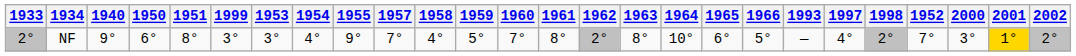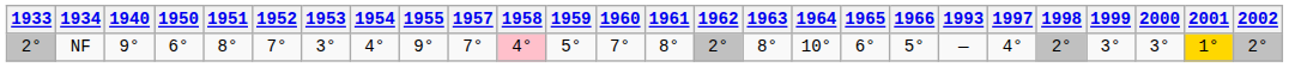columns swapped: 1952 <-> 1999
NF | 1958: no background -> pink background
